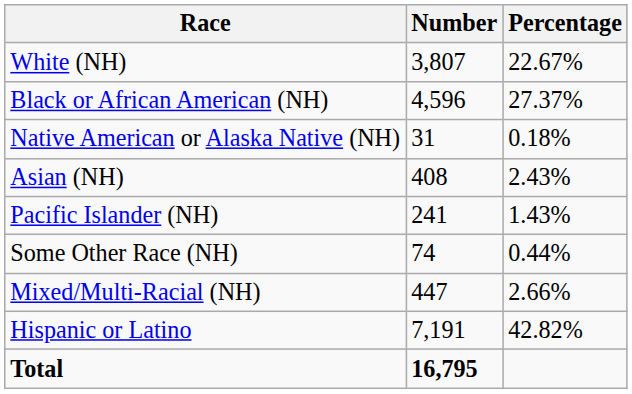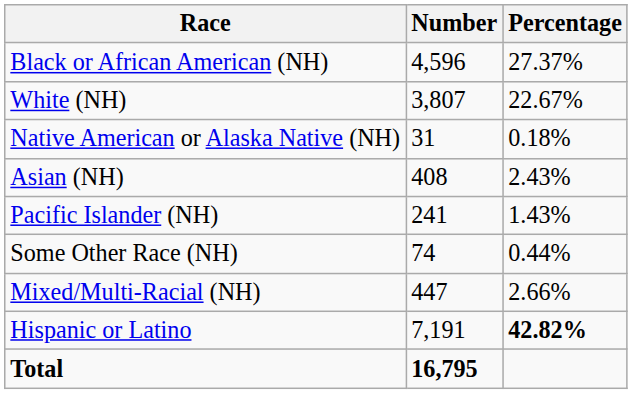rows swapped: White (NH) <-> Black or African American (NH)
Hispanic or Latino | Percentage: normal -> bold
